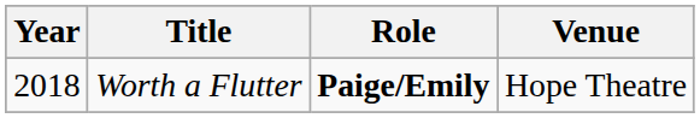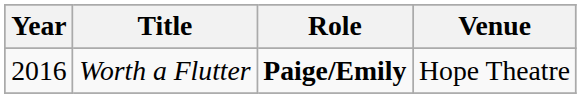Worth a Flutter | Year: 2018 -> 2016
